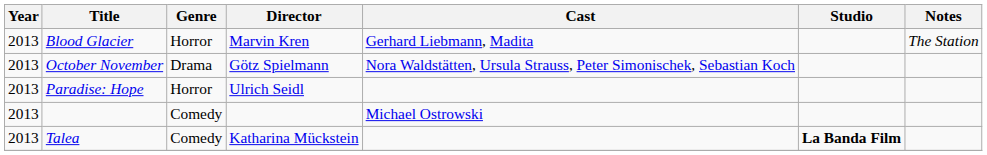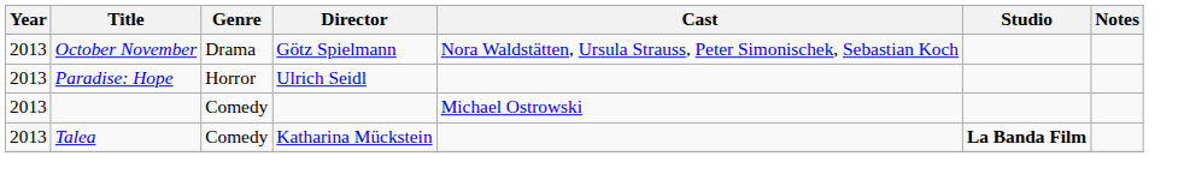- row: 2013 | Blood Glacier | Horror | Marvin Kren | Gerhard Liebmann, Madita | The Station
